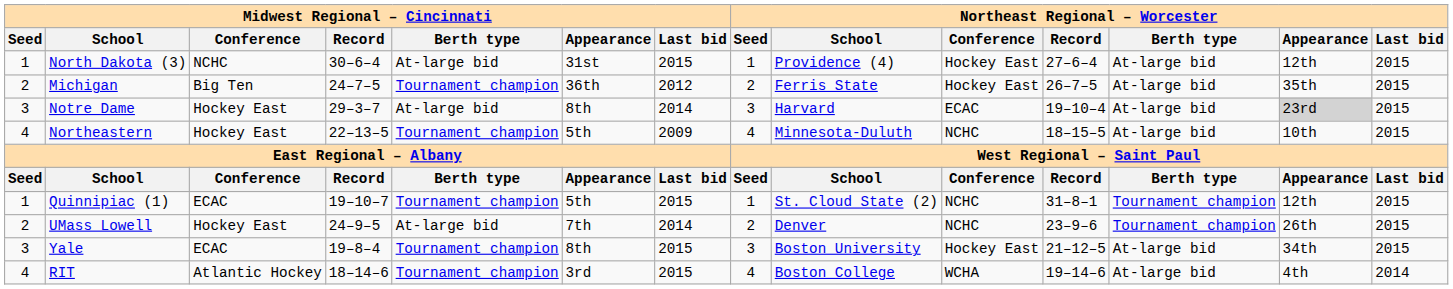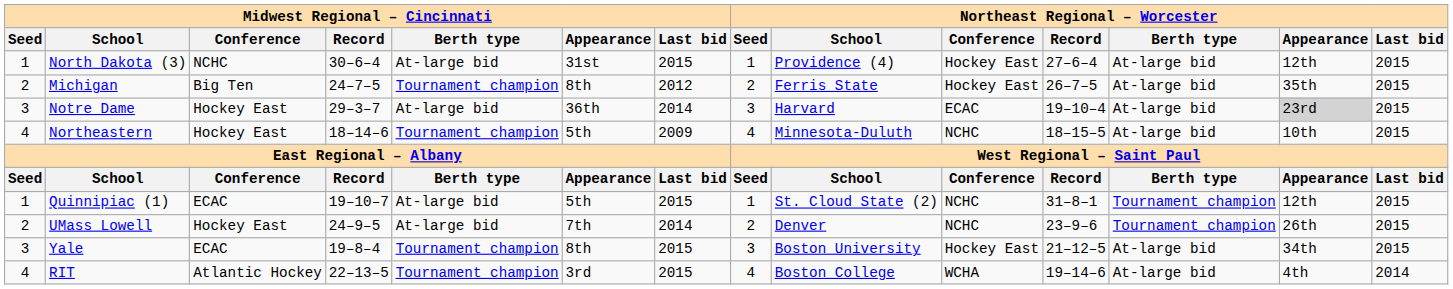Michigan | Midwest Regional – Cincinnati / Appearance: 36th -> 8th
Notre Dame | Midwest Regional – Cincinnati / Appearance: 8th -> 36th
Northeastern | Midwest Regional – Cincinnati / Record: 22–13–5 -> 18–14–6
Quinnipiac (1) | Midwest Regional – Cincinnati / Berth type: Tournament champion -> At-large bid
RIT | Midwest Regional – Cincinnati / Record: 18–14–6 -> 22–13–5
